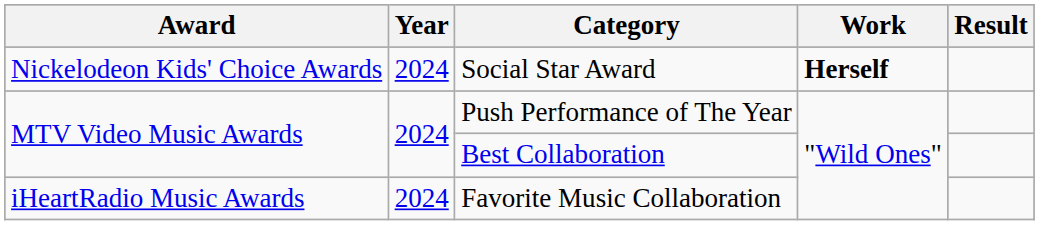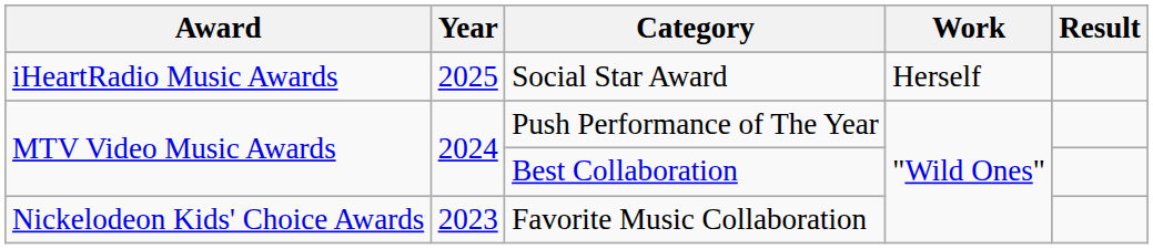Social Star Award | Award: Nickelodeon Kids' Choice Awards -> iHeartRadio Music Awards
Social Star Award | Year: 2024 -> 2025
Social Star Award | Work: bold -> normal
Favorite Music Collaboration | Award: iHeartRadio Music Awards -> Nickelodeon Kids' Choice Awards
Favorite Music Collaboration | Year: 2024 -> 2023
